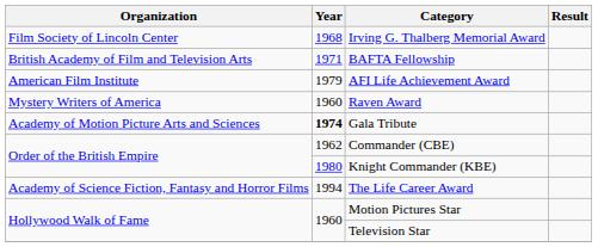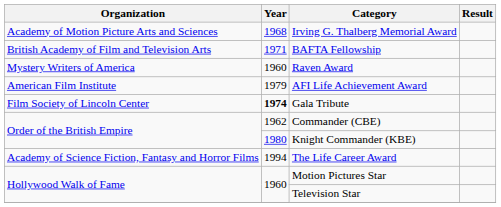Irving G. Thalberg Memorial Award | Organization: Film Society of Lincoln Center -> Academy of Motion Picture Arts and Sciences
rows swapped: AFI Life Achievement Award <-> Raven Award
Gala Tribute | Organization: Academy of Motion Picture Arts and Sciences -> Film Society of Lincoln Center
